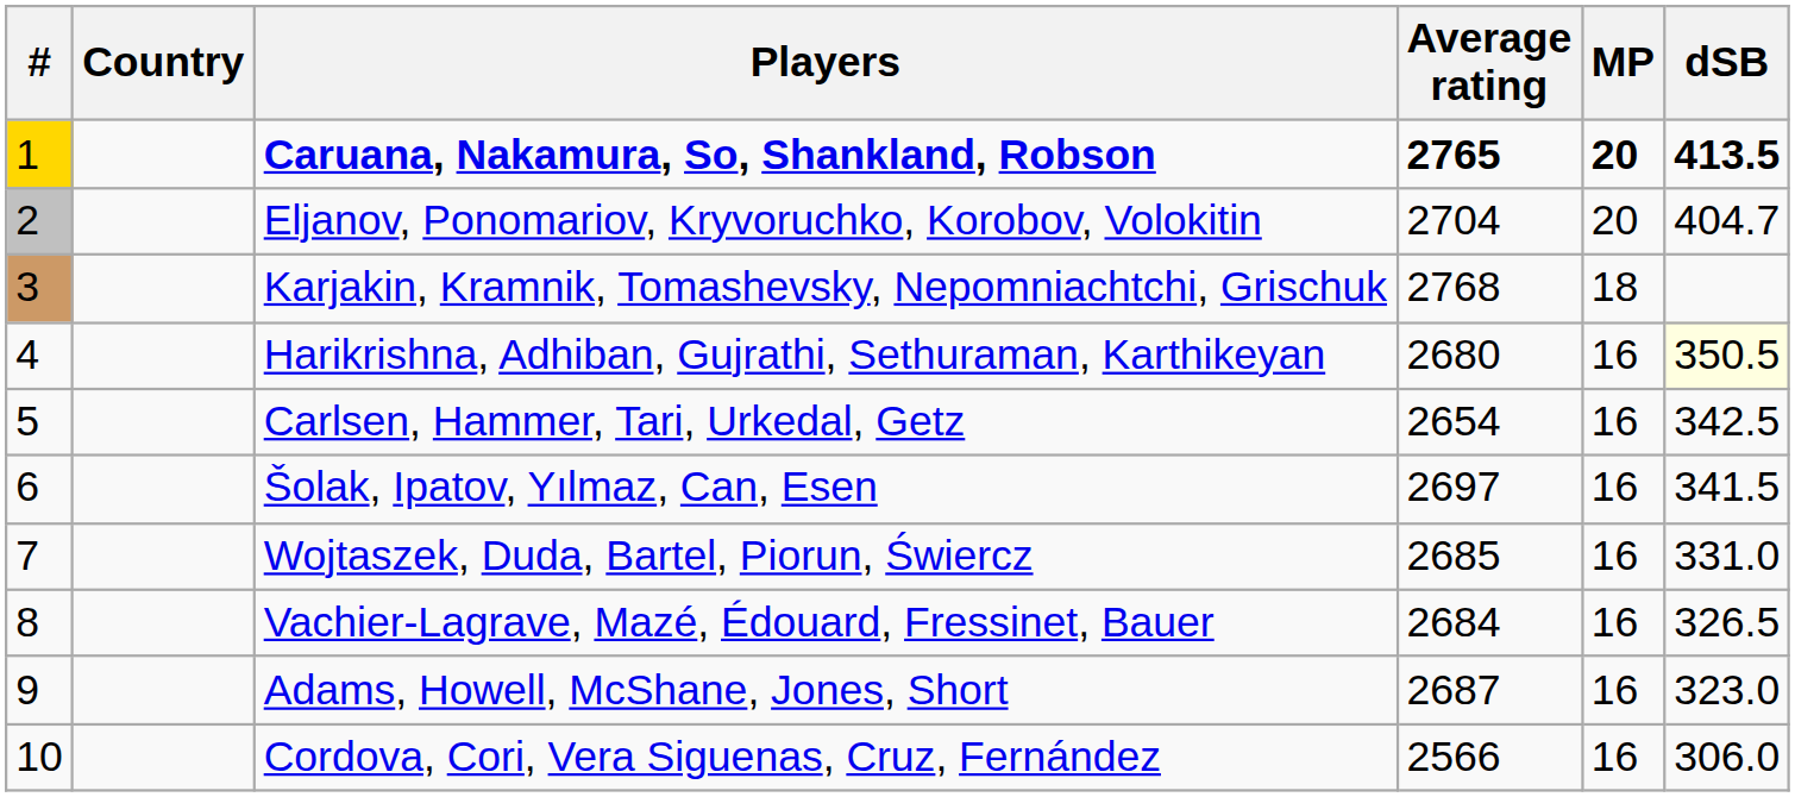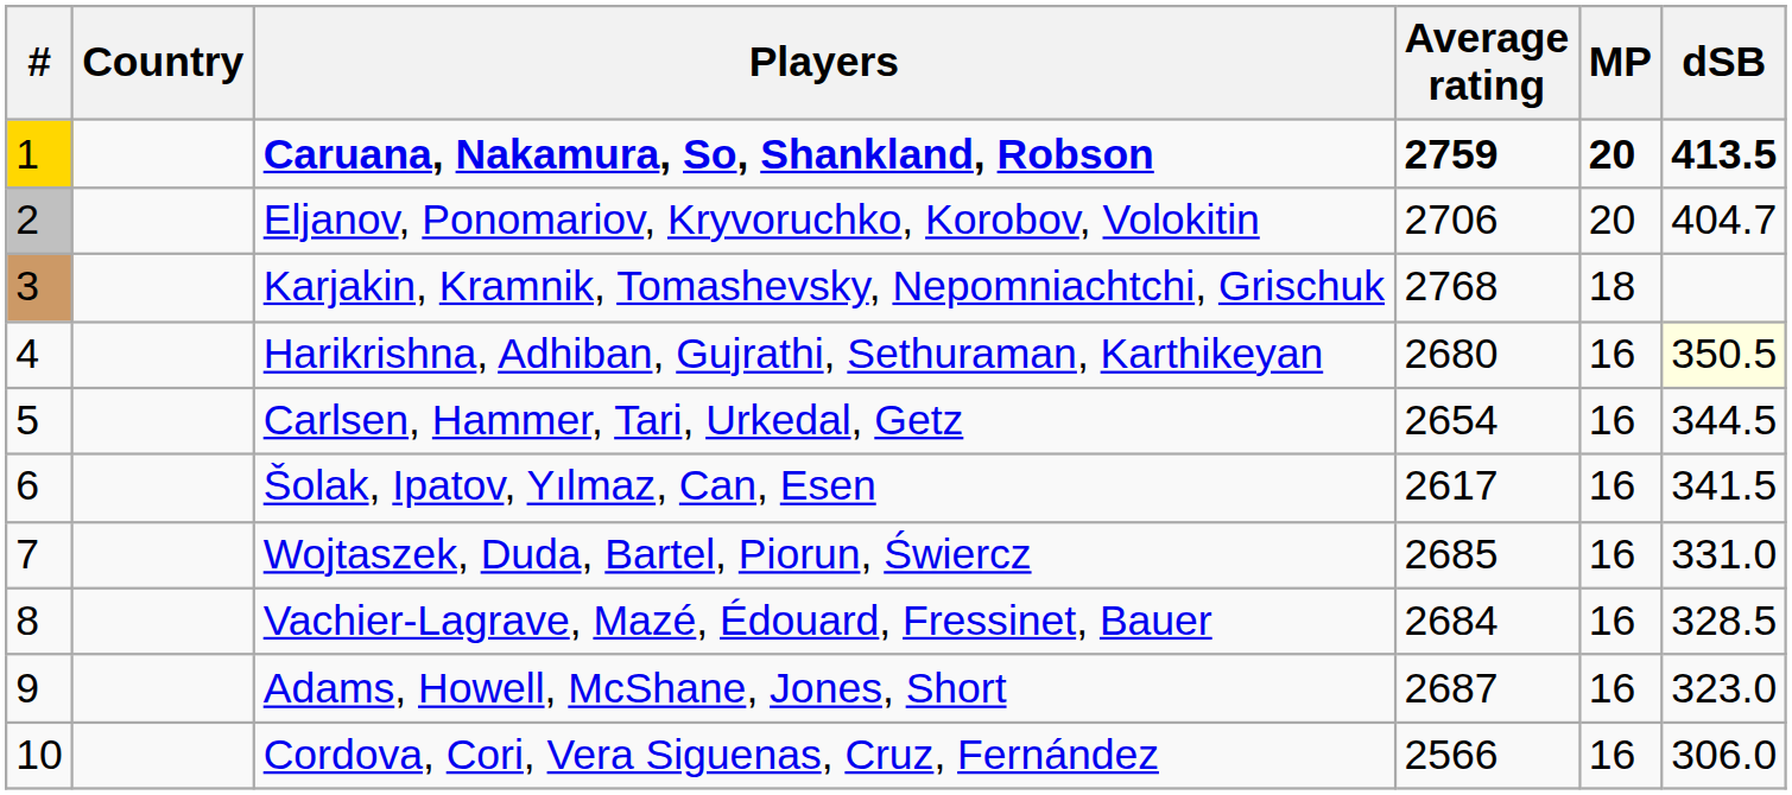Caruana, Nakamura, So, Shankland, Robson | Average rating: 2765 -> 2759
Eljanov, Ponomariov, Kryvoruchko, Korobov, Volokitin | Average rating: 2704 -> 2706
Carlsen, Hammer, Tari, Urkedal, Getz | dSB: 342.5 -> 344.5
Šolak, Ipatov, Yılmaz, Can, Esen | Average rating: 2697 -> 2617
Vachier-Lagrave, Mazé, Édouard, Fressinet, Bauer | dSB: 326.5 -> 328.5
